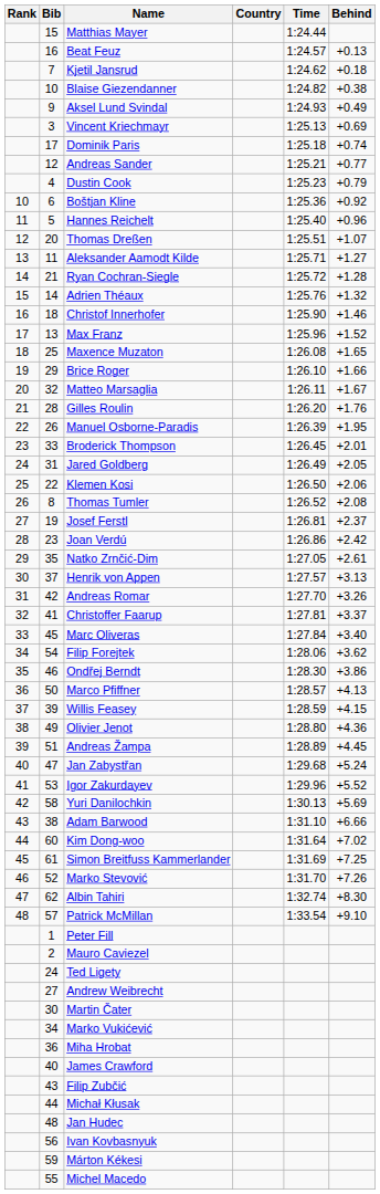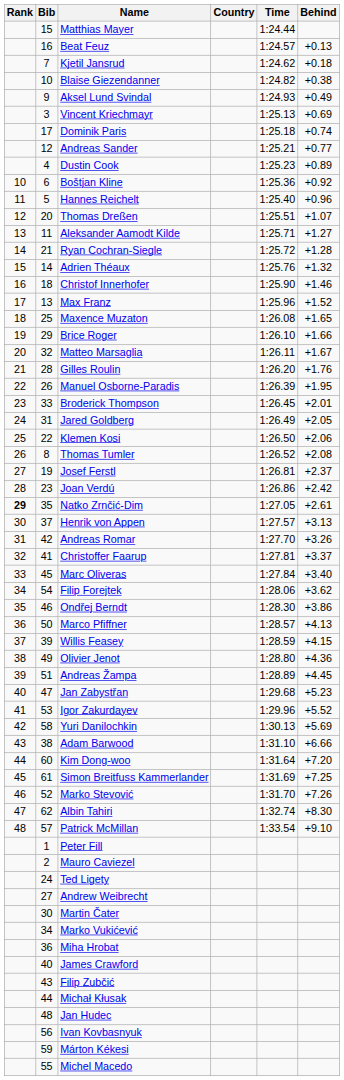Dustin Cook | Behind: +0.79 -> +0.89
Natko Zrnčić-Dim | Rank: normal -> bold
Jan Zabystřan | Behind: +5.24 -> +5.23
Kim Dong-woo | Behind: +7.02 -> +7.20
